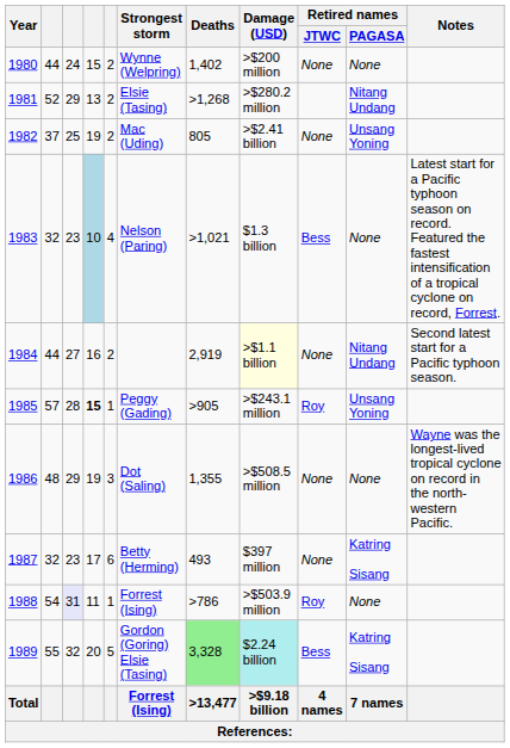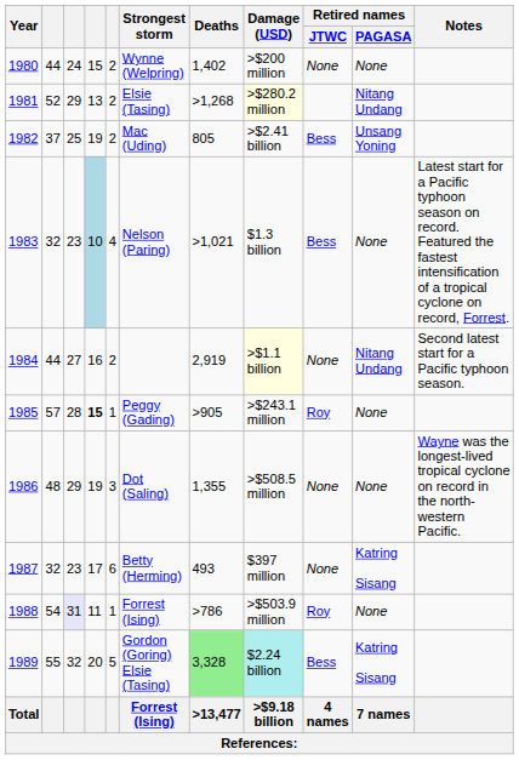1981 | Damage (USD): no background -> lightyellow background
1982 | Retired names / JTWC: None -> Bess
1985 | Retired names / PAGASA: Unsang Yoning -> None
